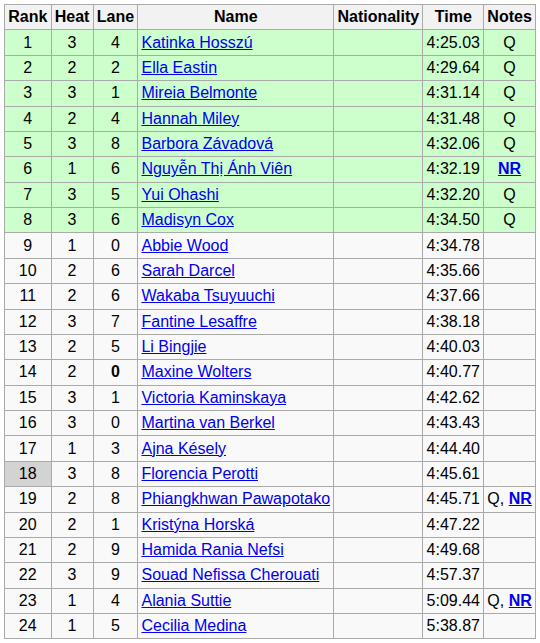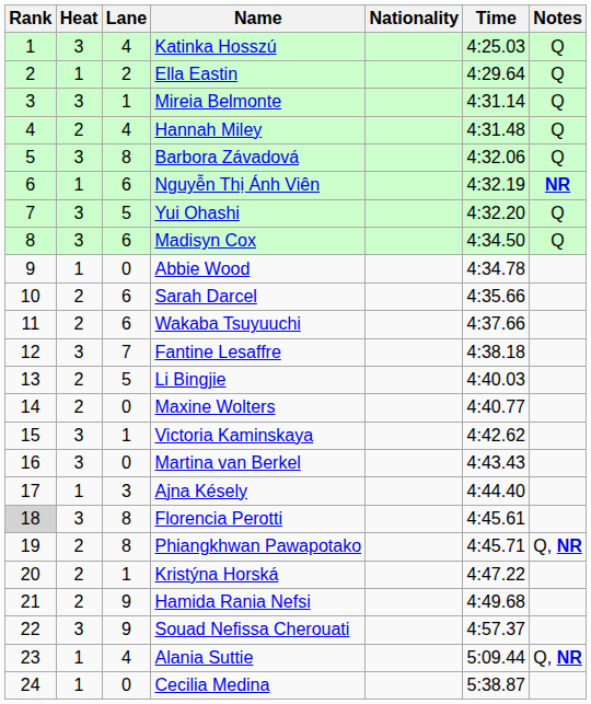Ella Eastin | Heat: 2 -> 1
Maxine Wolters | Lane: bold -> normal
Cecilia Medina | Lane: 5 -> 0
